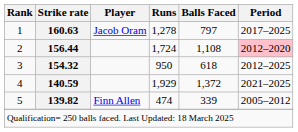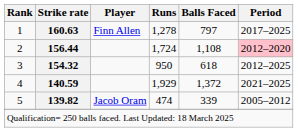1 | Player: Jacob Oram -> Finn Allen
5 | Player: Finn Allen -> Jacob Oram
